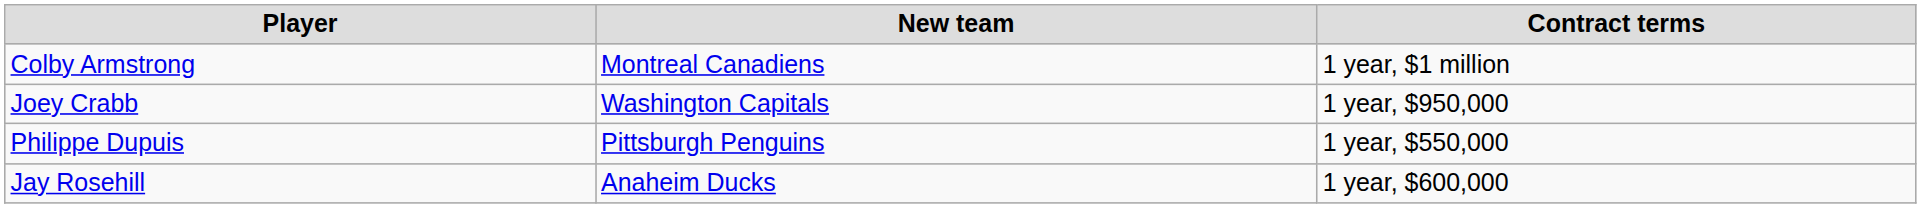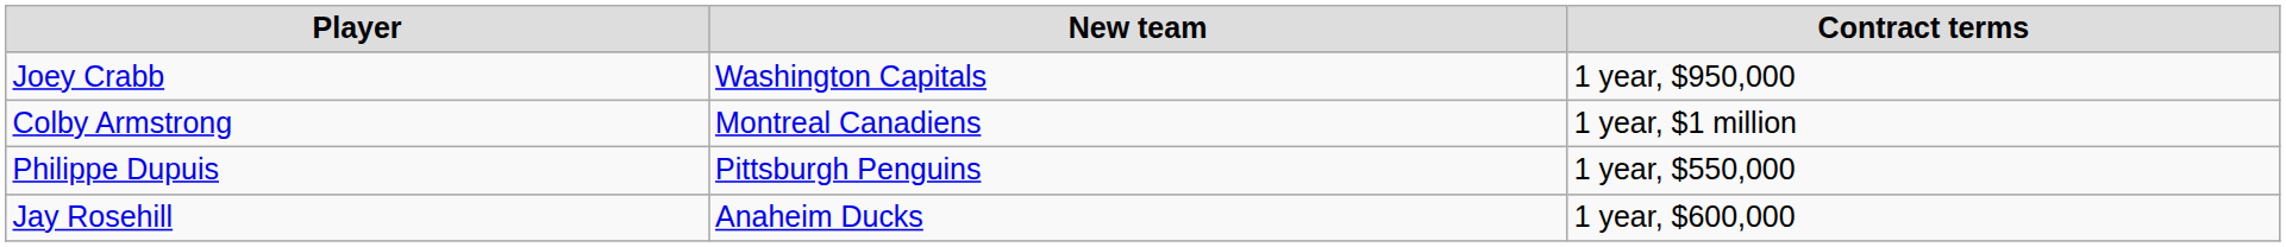rows swapped: Joey Crabb <-> Colby Armstrong
